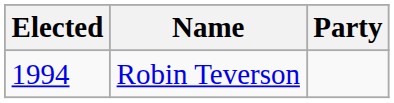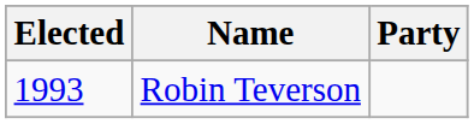Robin Teverson | Elected: 1994 -> 1993
